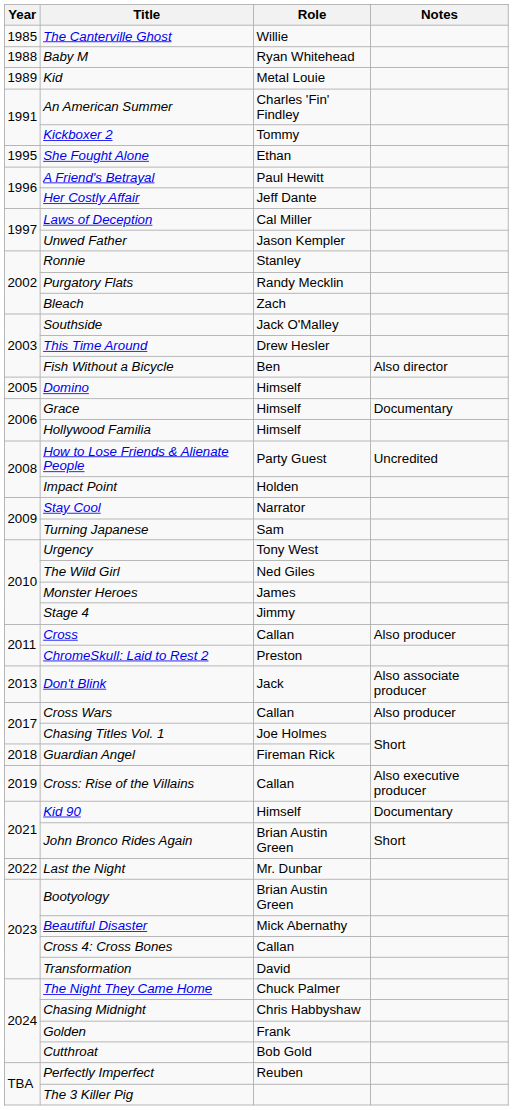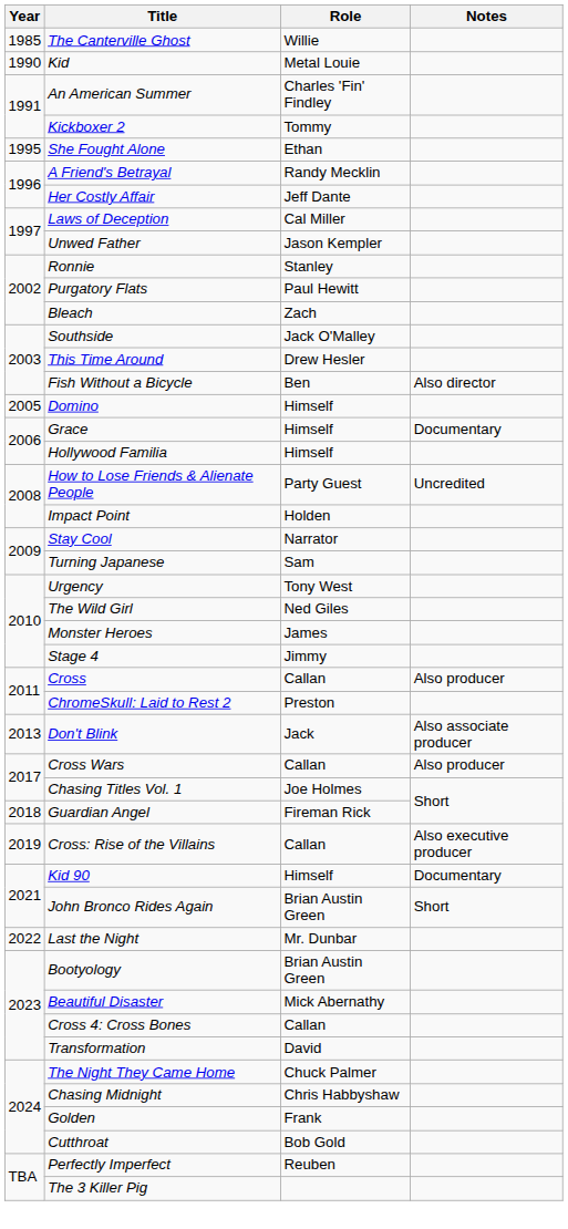- row: 1988 | Baby M | Ryan Whitehead
Kid | Year: 1989 -> 1990
A Friend's Betrayal | Role: Paul Hewitt -> Randy Mecklin
Purgatory Flats | Role: Randy Mecklin -> Paul Hewitt
